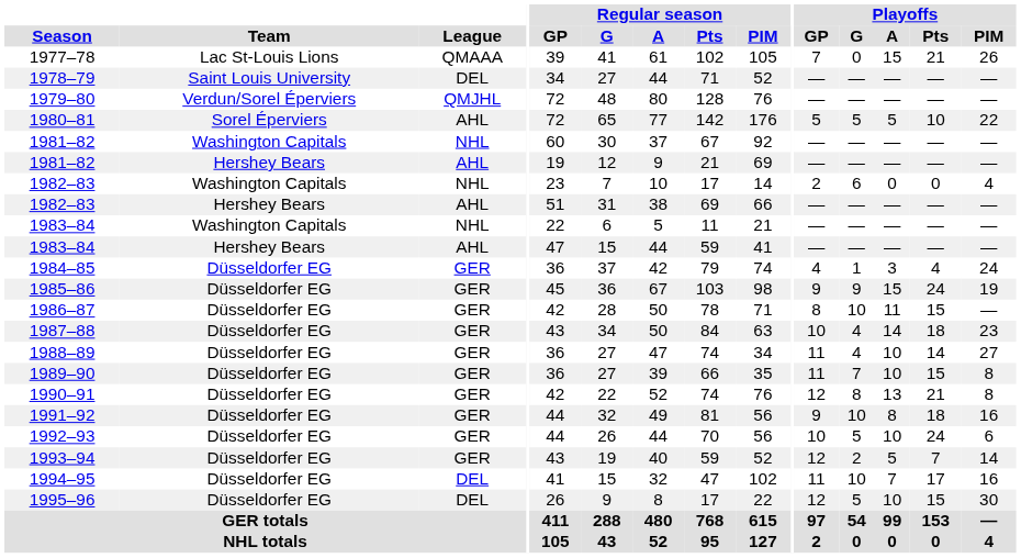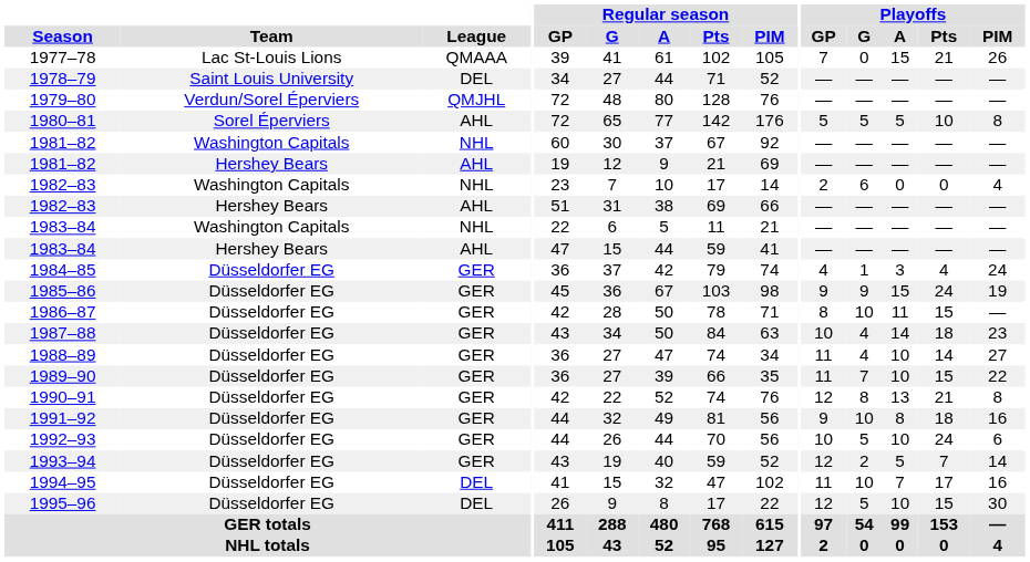1980–81 | Playoffs / PIM: 22 -> 8
1989–90 | Playoffs / PIM: 8 -> 22
